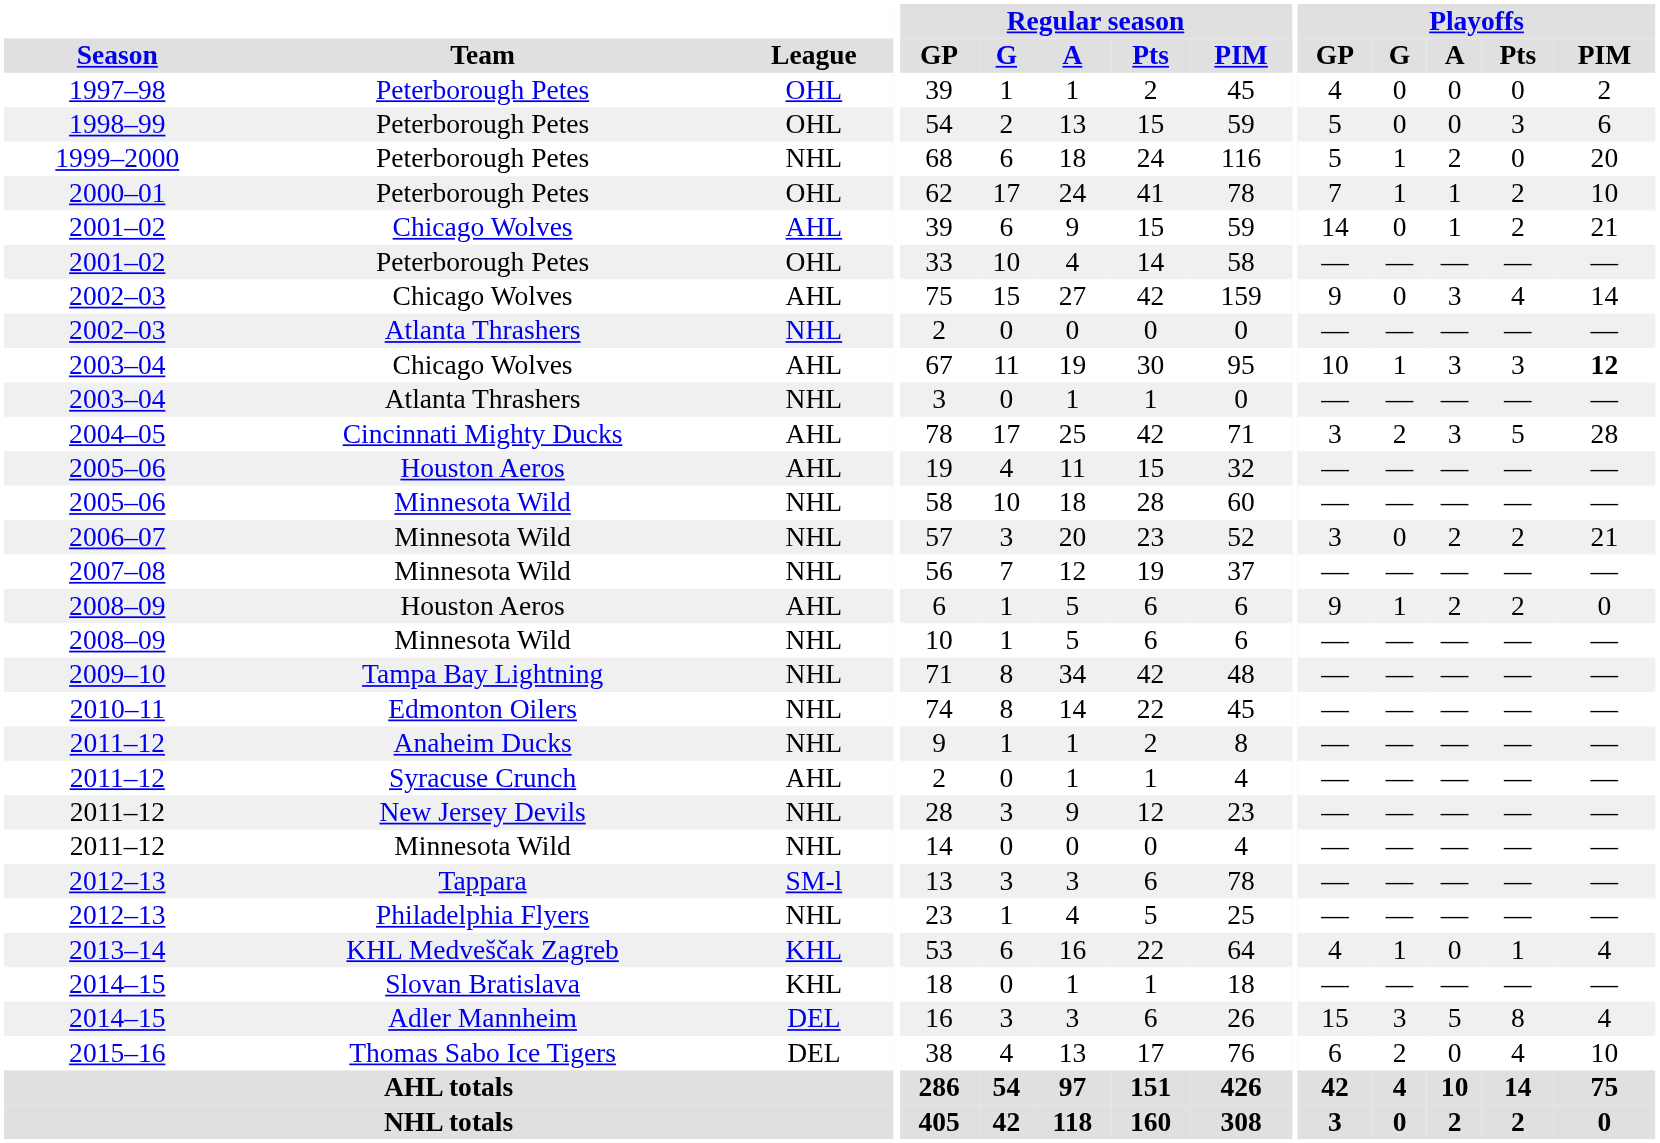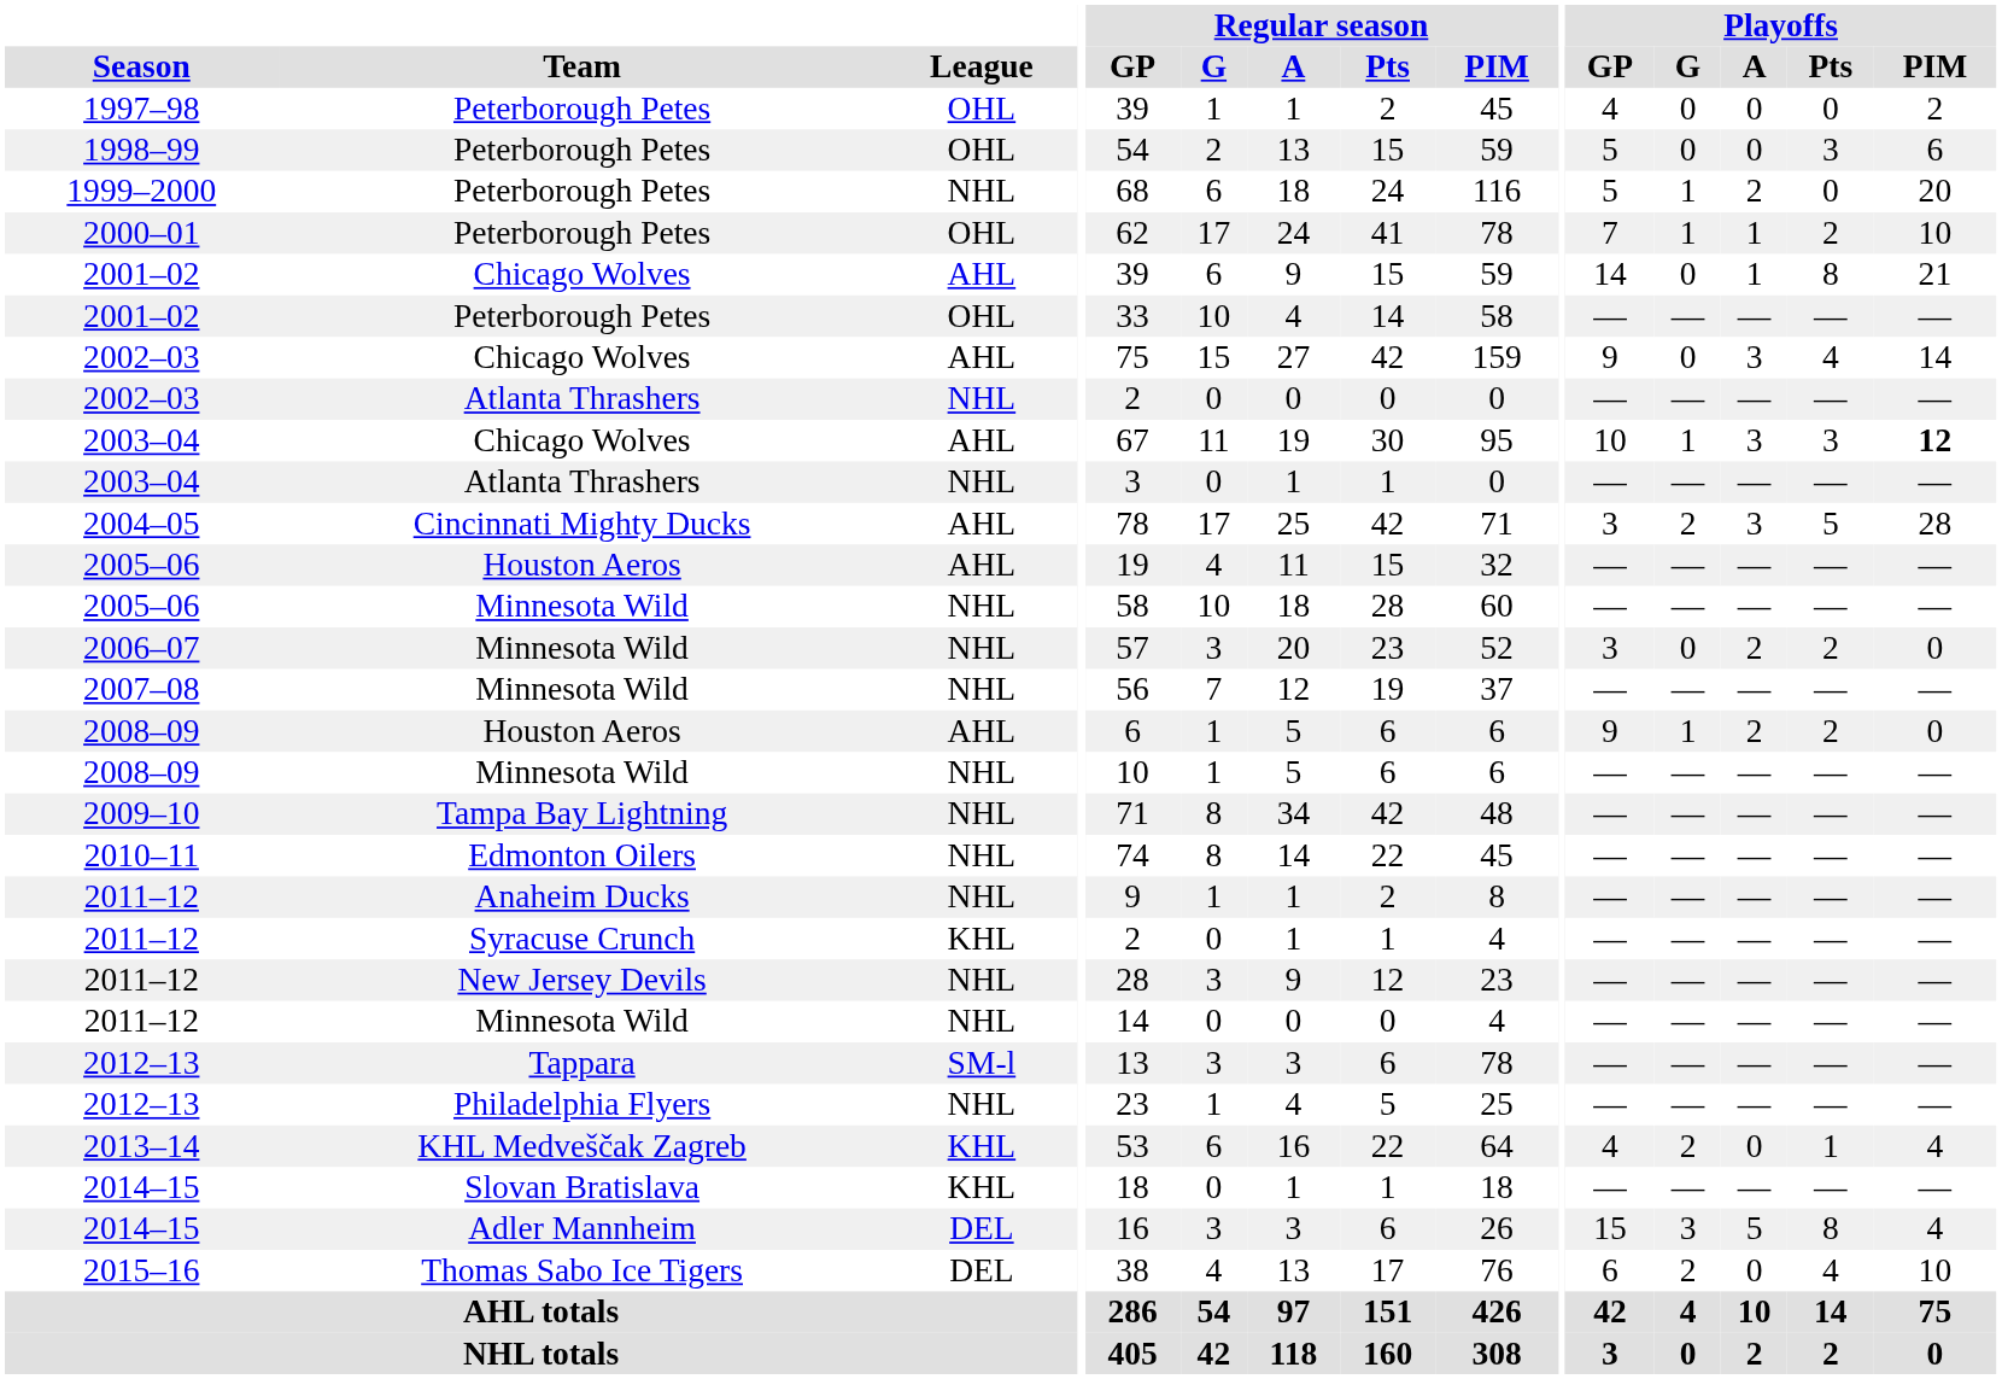2001–02 / Chicago Wolves | Playoffs / Pts: 2 -> 8
2006–07 | Playoffs / PIM: 21 -> 0
2011–12 / Syracuse Crunch | League: AHL -> KHL
2013–14 | Playoffs / G: 1 -> 2
